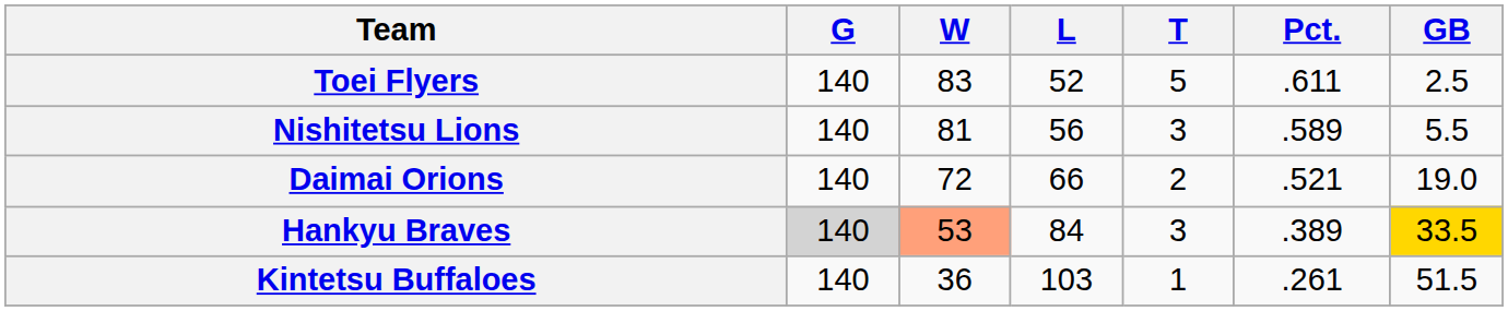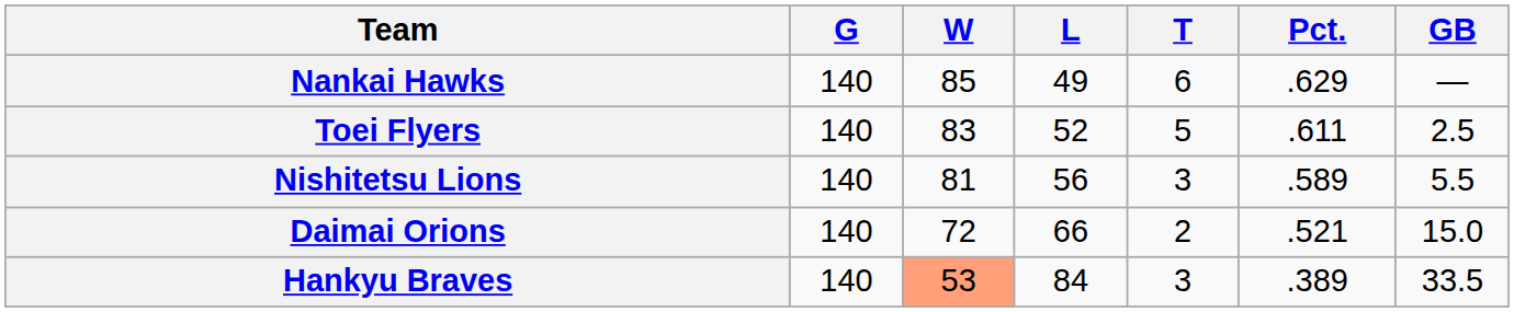+ row: Nankai Hawks | 140 | 85 | 49 | 6 | .629 | —
Daimai Orions | GB: 19.0 -> 15.0
Hankyu Braves | G: lightgrey background -> no background
Hankyu Braves | GB: gold background -> no background
- row: Kintetsu Buffaloes | 140 | 36 | 103 | 1 | .261 | 51.5
